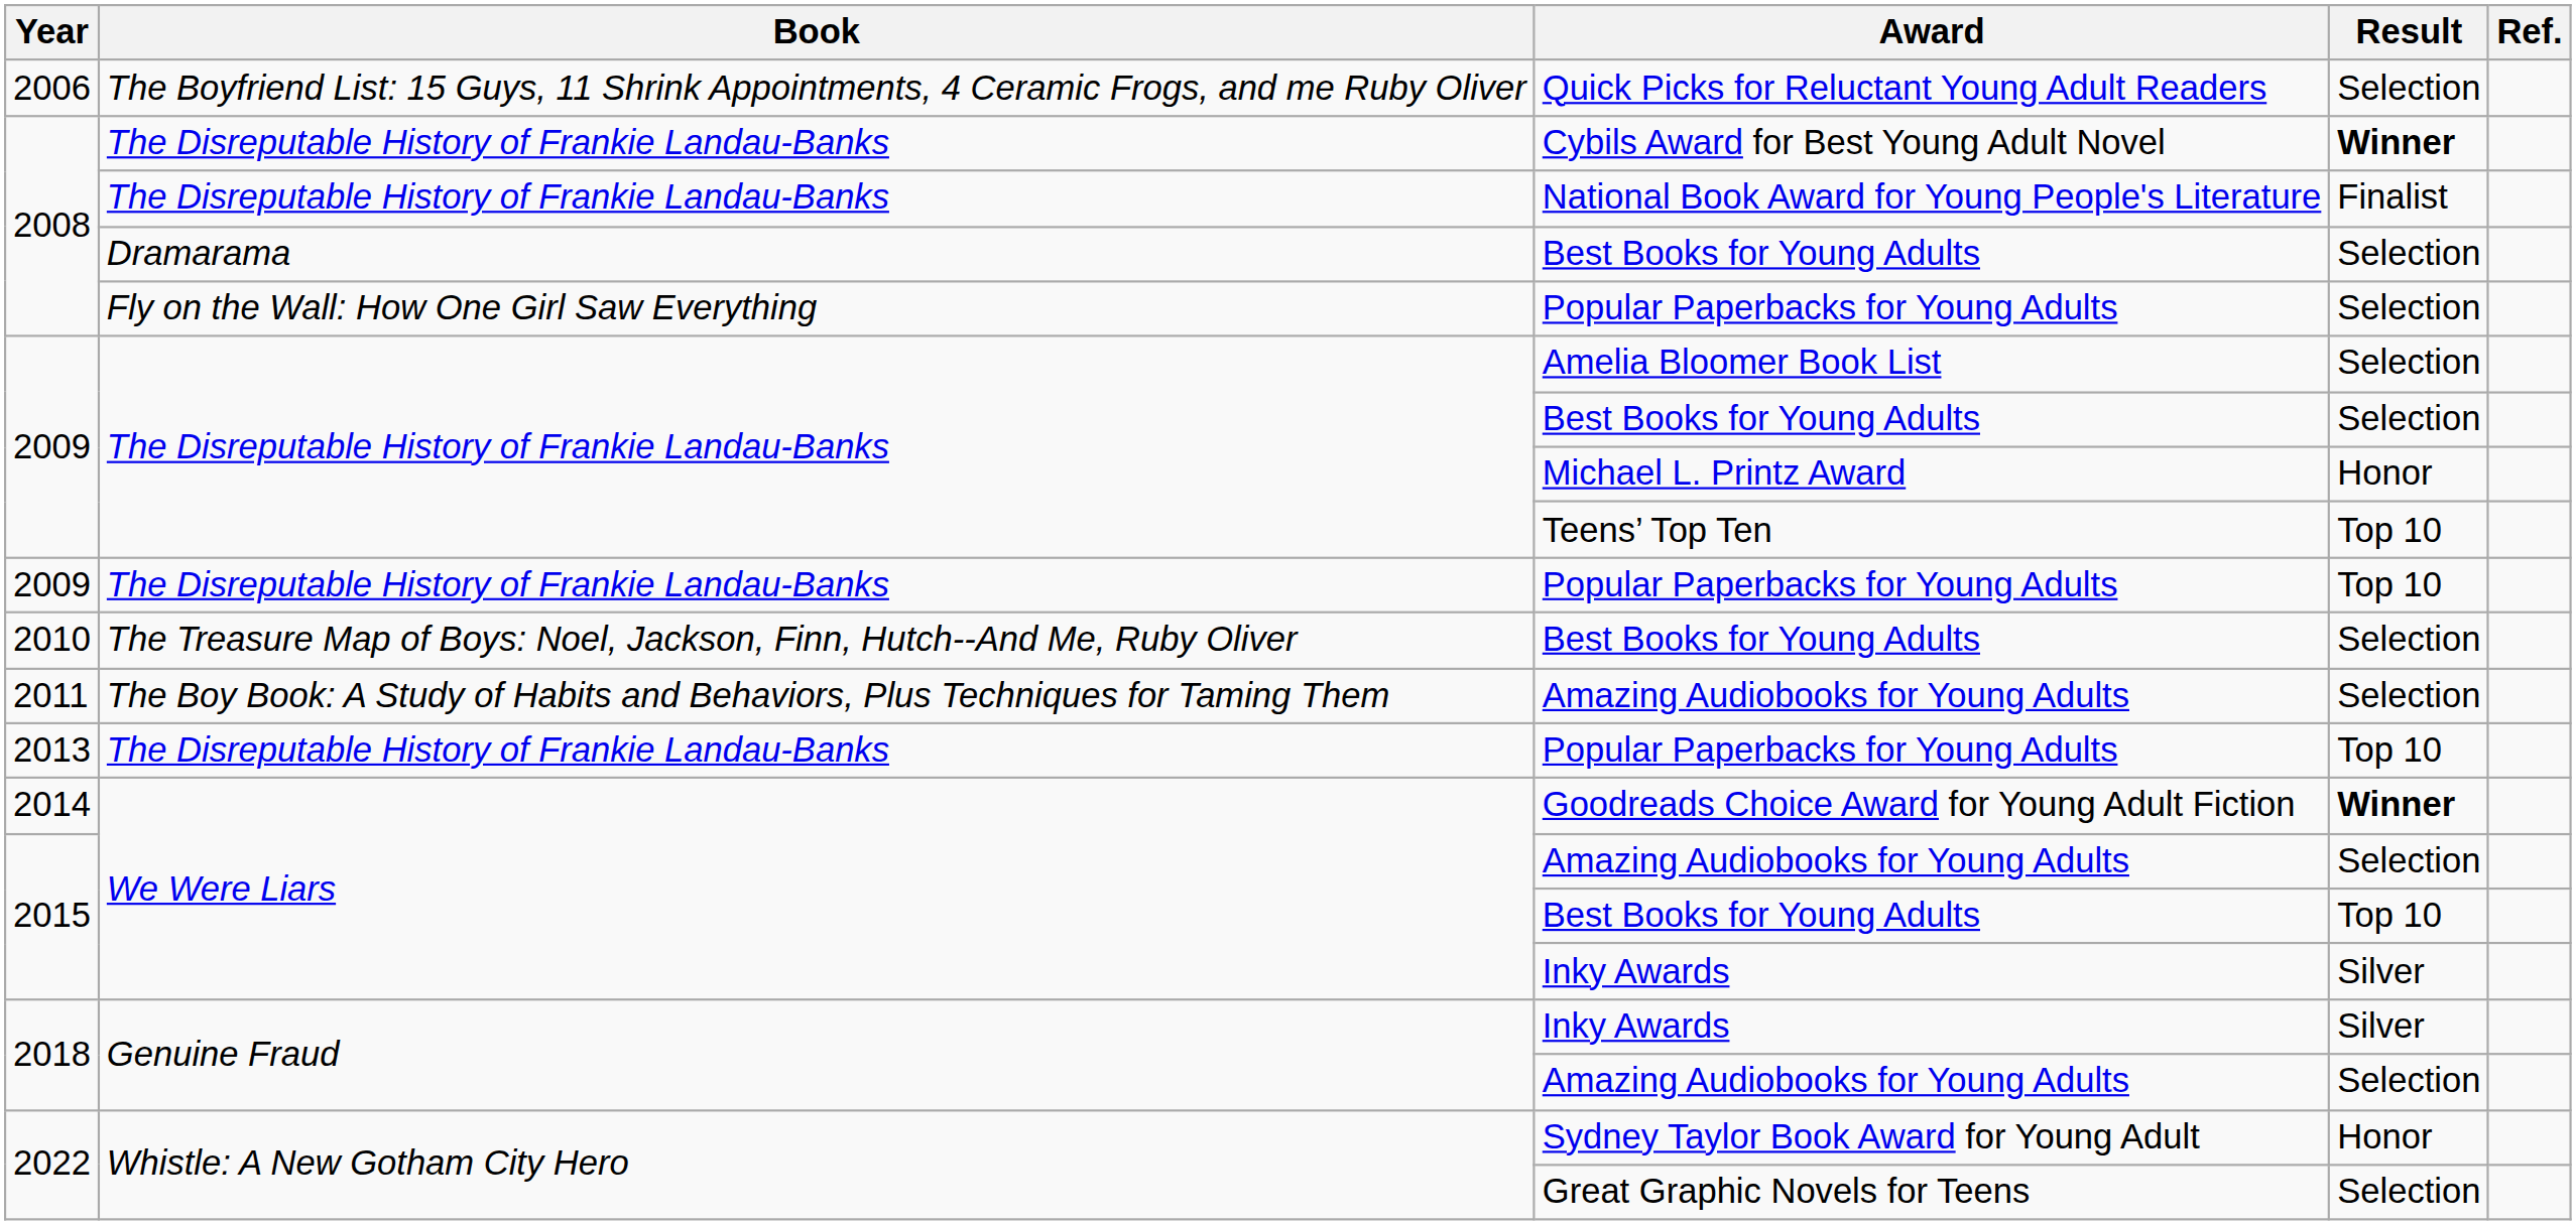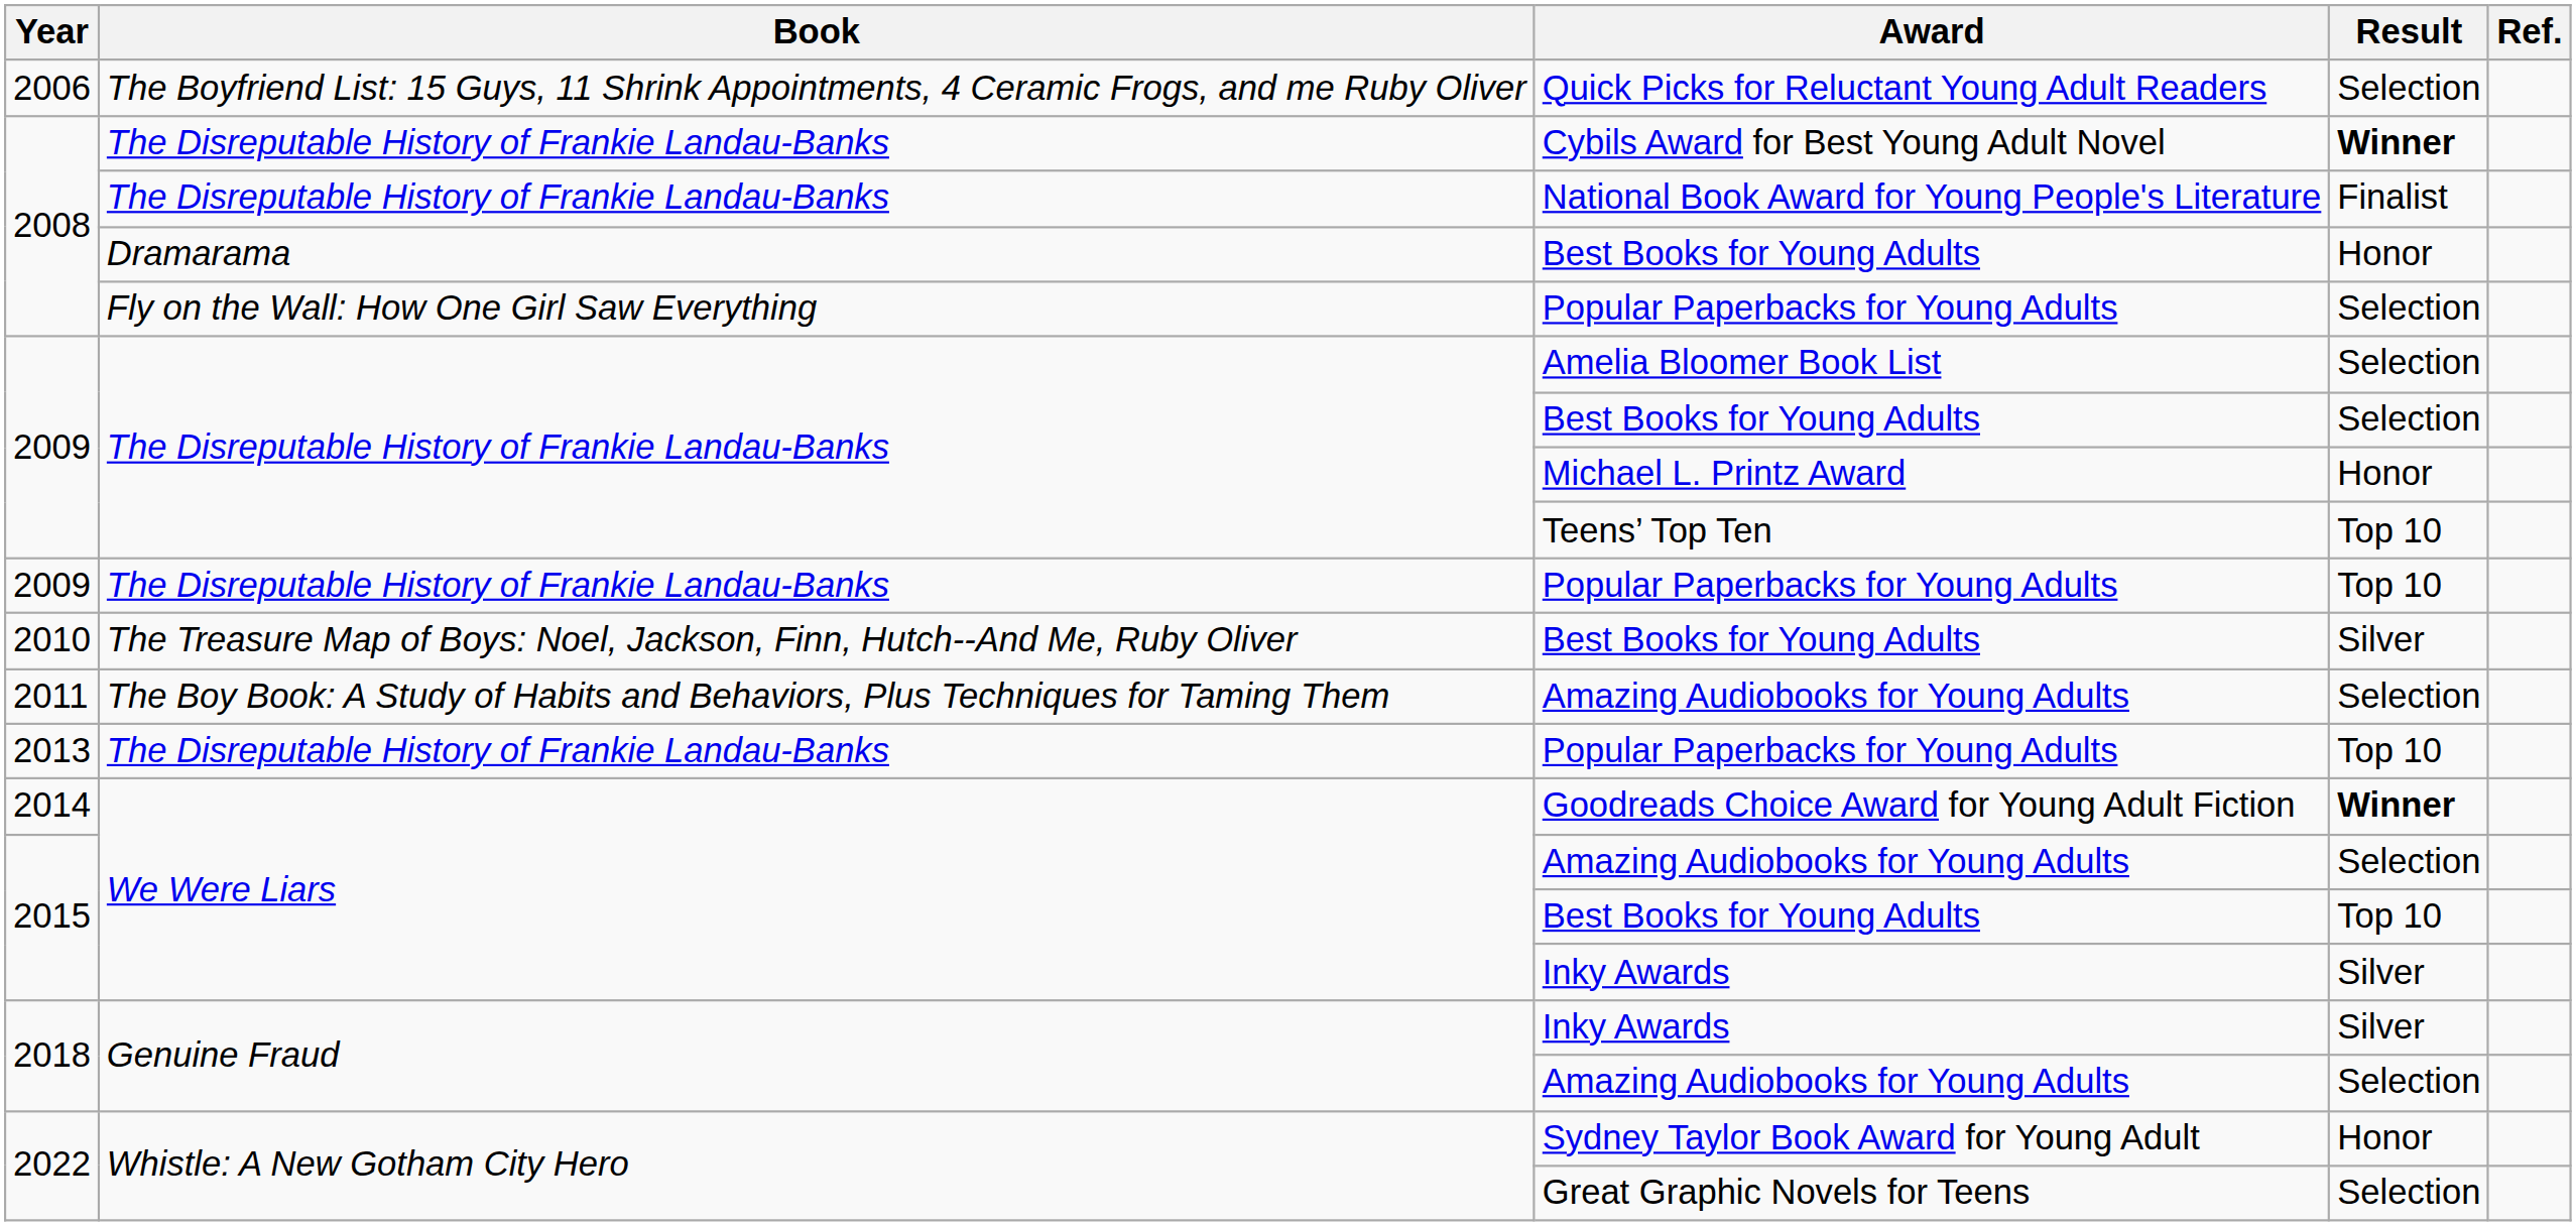2008 / Best Books for Young Adults | Result: Selection -> Honor
2010 / Best Books for Young Adults | Result: Selection -> Silver
